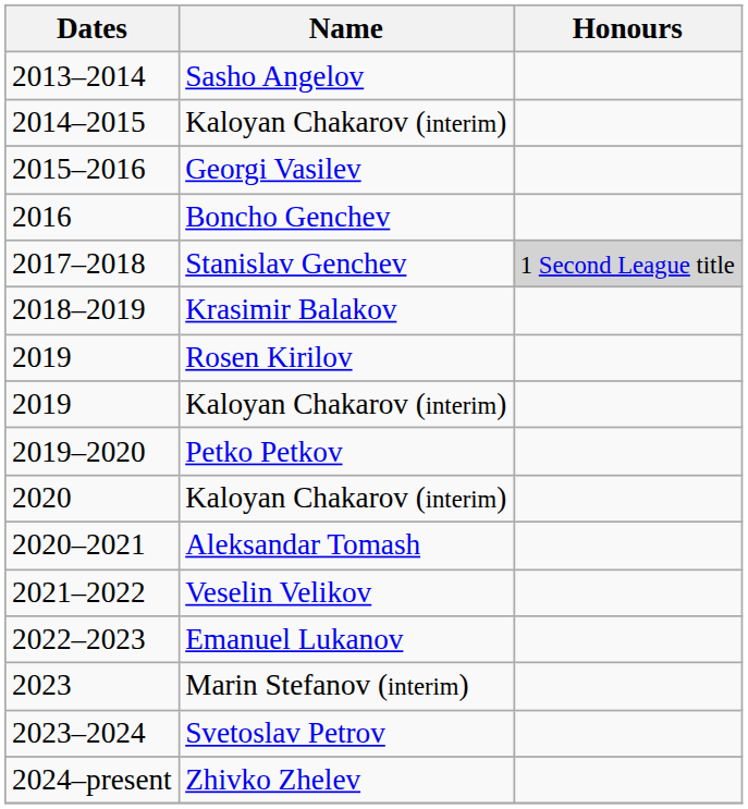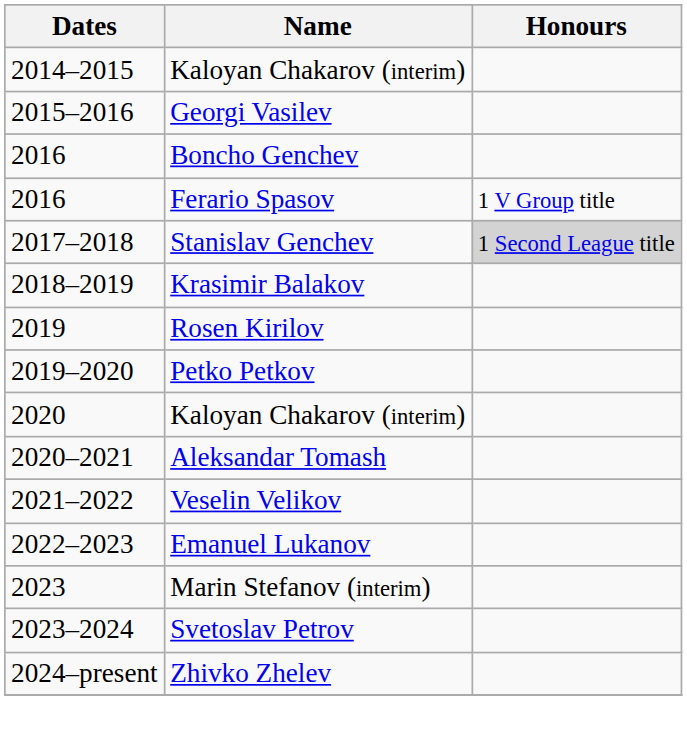- row: 2013–2014 | Sasho Angelov
+ row: 2016 | Ferario Spasov | 1 V Group title
- row: 2019 | Kaloyan Chakarov (interim)
